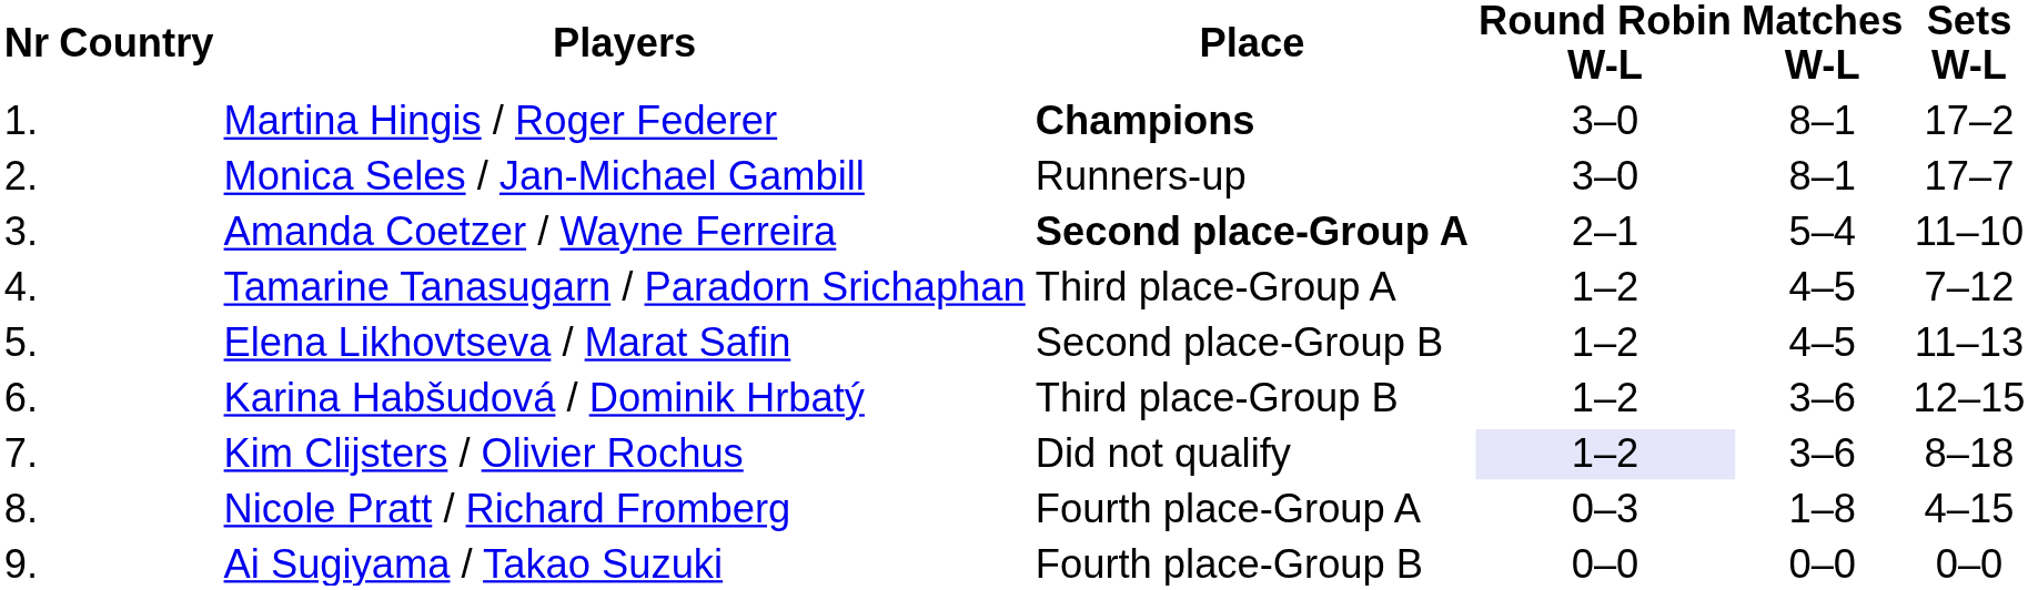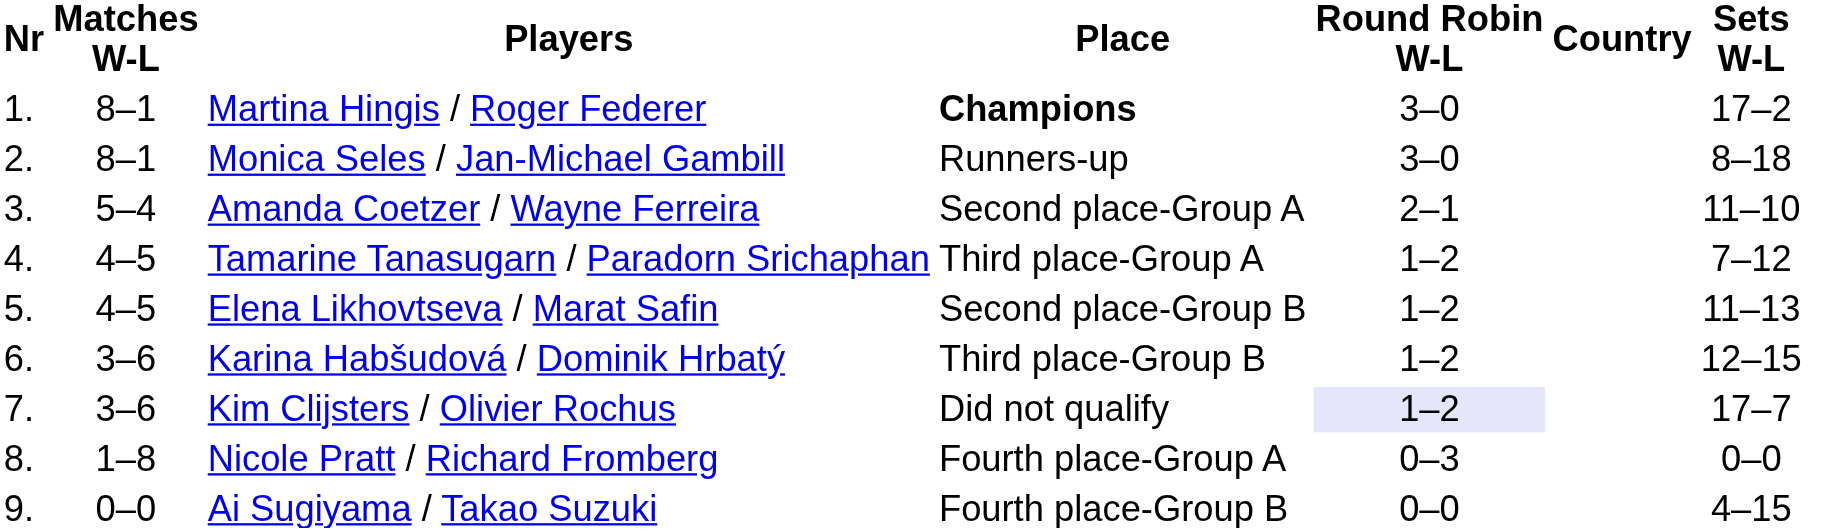columns swapped: Country <-> Matches W-L
Monica Seles / Jan-Michael Gambill | Sets W-L: 17–7 -> 8–18
Amanda Coetzer / Wayne Ferreira | Place: bold -> normal
Kim Clijsters / Olivier Rochus | Sets W-L: 8–18 -> 17–7
Nicole Pratt / Richard Fromberg | Sets W-L: 4–15 -> 0–0
Ai Sugiyama / Takao Suzuki | Sets W-L: 0–0 -> 4–15
